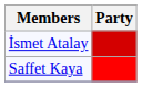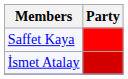rows swapped: Saffet Kaya <-> İsmet Atalay
